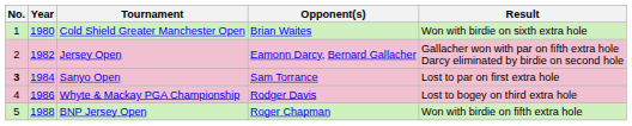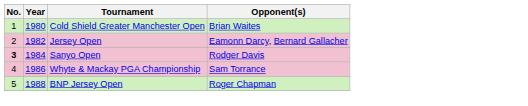- column: Result | Won with birdie on sixth extra hole | Gallacher won with par on fifth extra hole Darcy eliminated by birdie on second hole | Lost to par on first extra hole | Lost to bogey on third extra hole | Won with birdie on fifth extra hole
Sanyo Open | Opponent(s): Sam Torrance -> Rodger Davis
Whyte & Mackay PGA Championship | Opponent(s): Rodger Davis -> Sam Torrance
